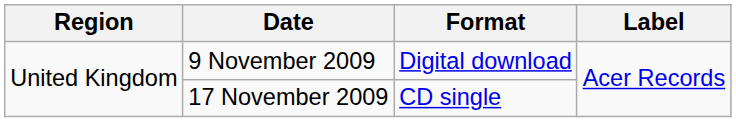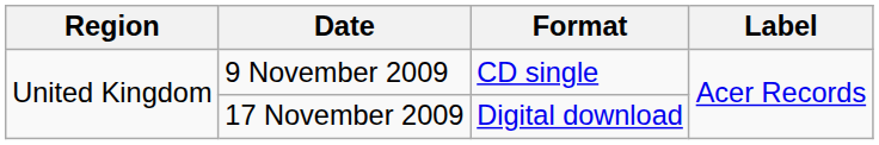9 November 2009 | Format: Digital download -> CD single
17 November 2009 | Format: CD single -> Digital download
